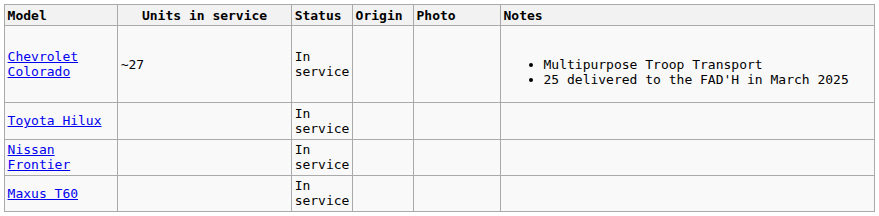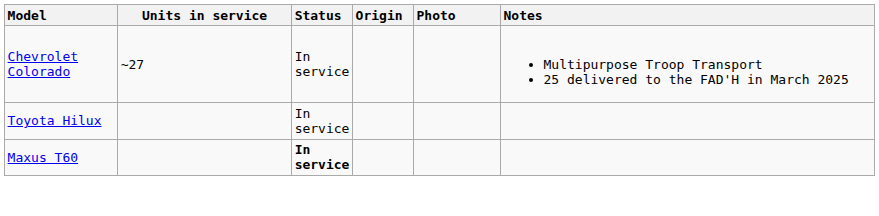- row: Nissan Frontier | In service
Maxus T60 | Status: normal -> bold
